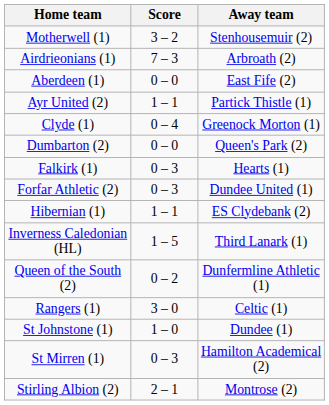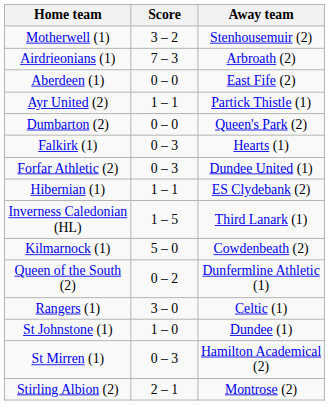- row: Clyde (1) | 0 – 4 | Greenock Morton (1)
+ row: Kilmarnock (1) | 5 – 0 | Cowdenbeath (2)
